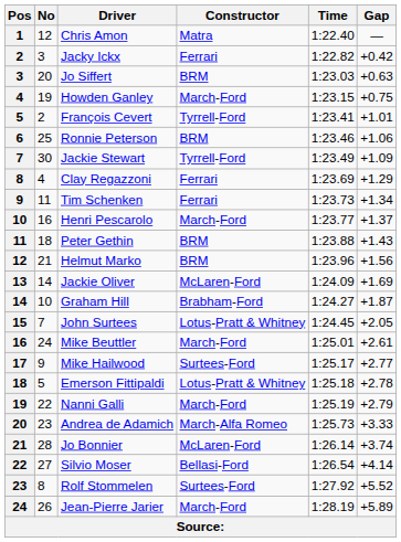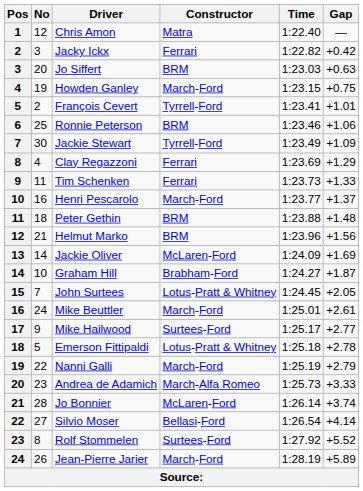Tim Schenken | Gap: +1.34 -> +1.33
Peter Gethin | Gap: +1.43 -> +1.48
